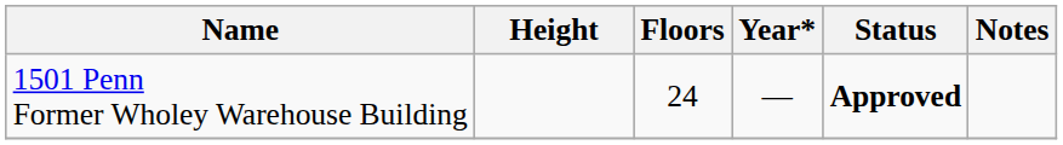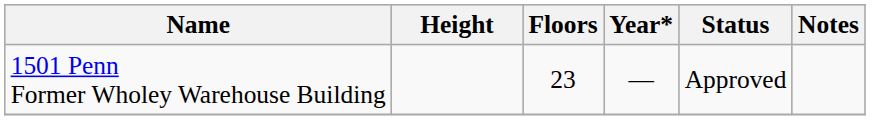1501 Penn Former Wholey Warehouse Building | Floors: 24 -> 23
1501 Penn Former Wholey Warehouse Building | Status: bold -> normal
